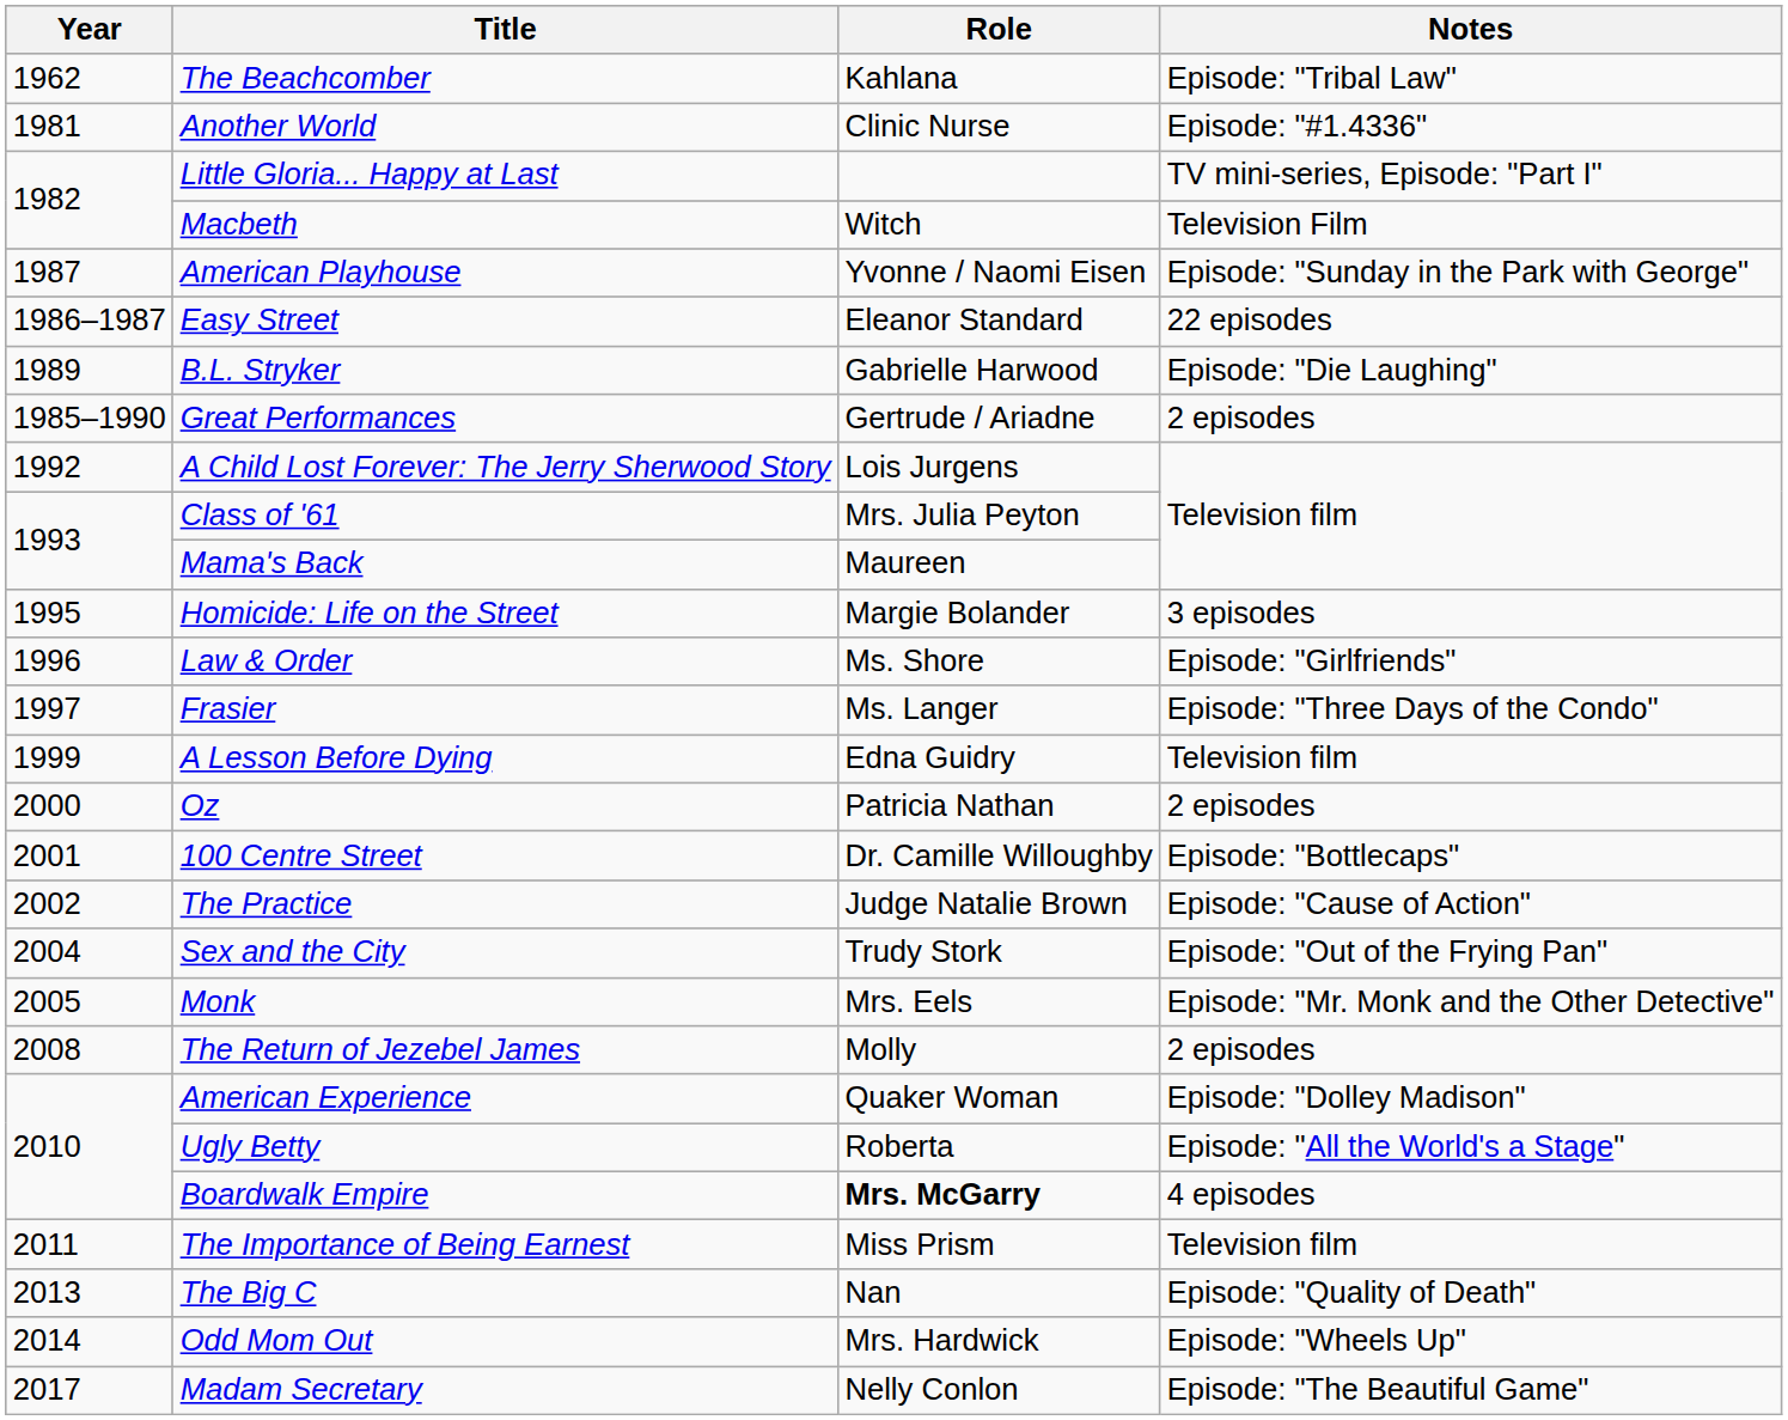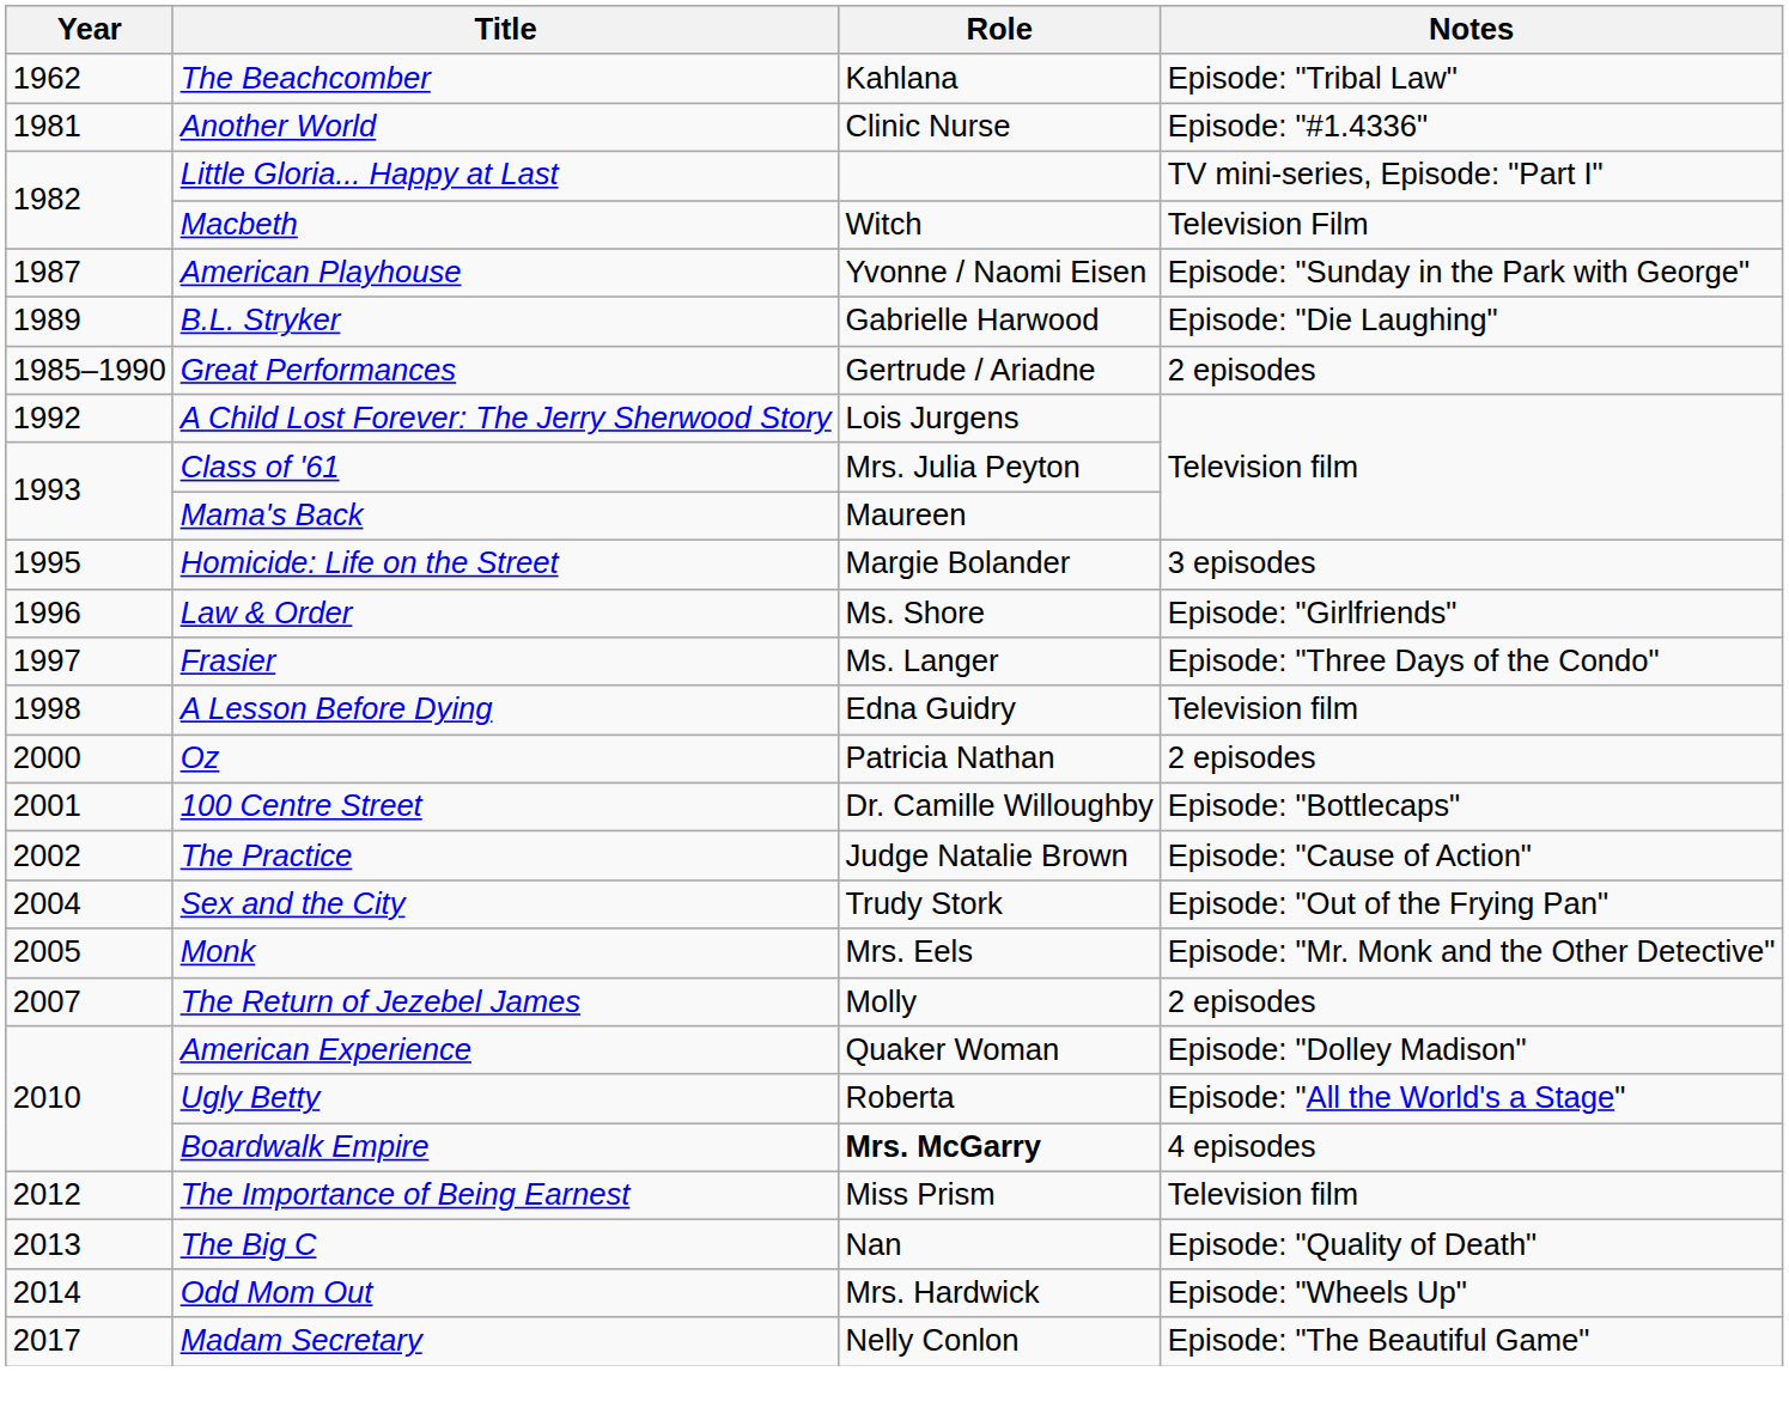- row: 1986–1987 | Easy Street | Eleanor Standard | 22 episodes
A Lesson Before Dying | Year: 1999 -> 1998
The Return of Jezebel James | Year: 2008 -> 2007
The Importance of Being Earnest | Year: 2011 -> 2012
